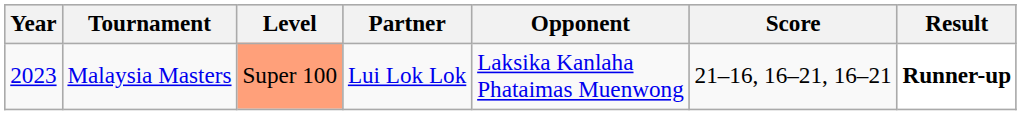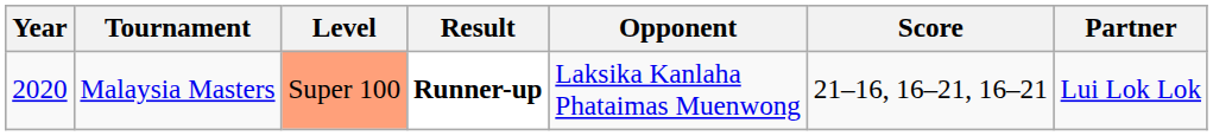columns swapped: Partner <-> Result
Malaysia Masters | Year: 2023 -> 2020
